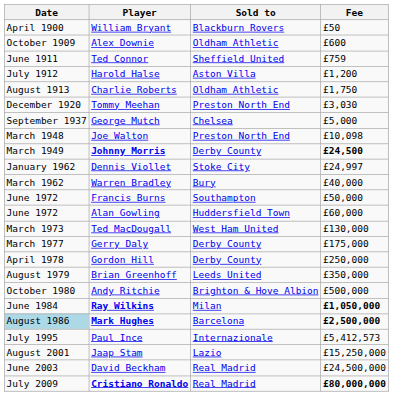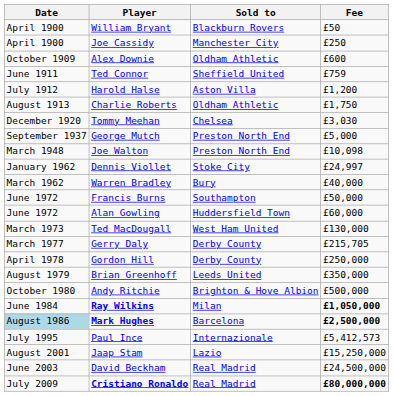+ row: April 1900 | Joe Cassidy | Manchester City | £250
Tommy Meehan | Sold to: Preston North End -> Chelsea
George Mutch | Sold to: Chelsea -> Preston North End
- row: March 1949 | Johnny Morris | Derby County | £24,500
Gerry Daly | Fee: £175,000 -> £215,705
